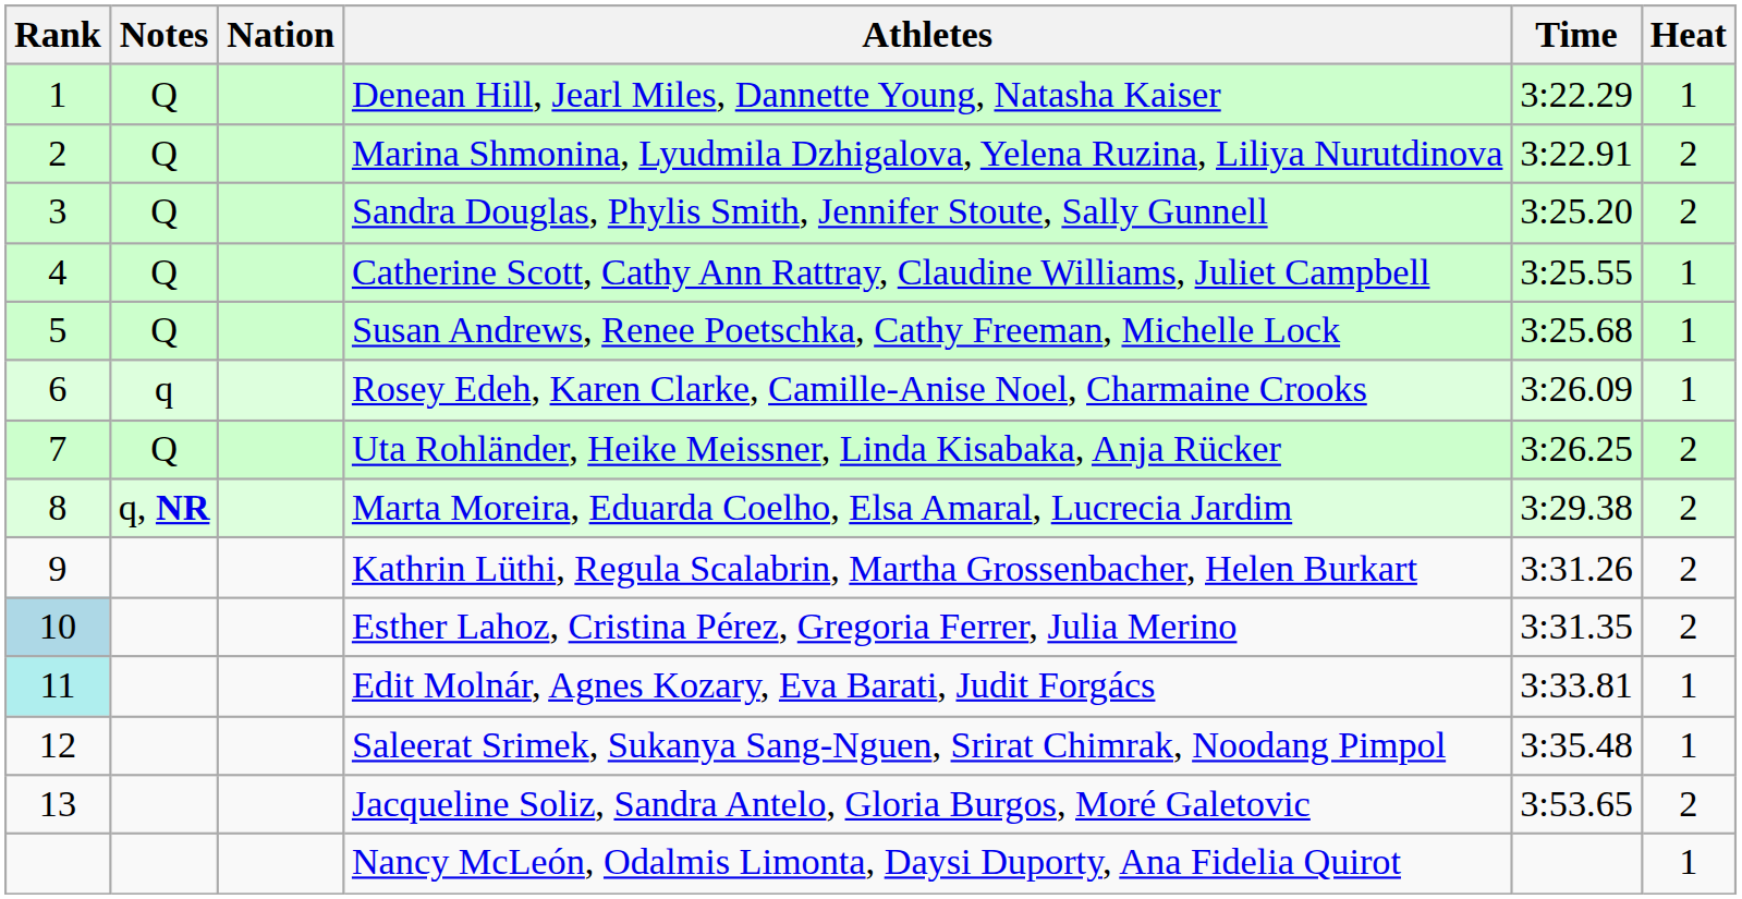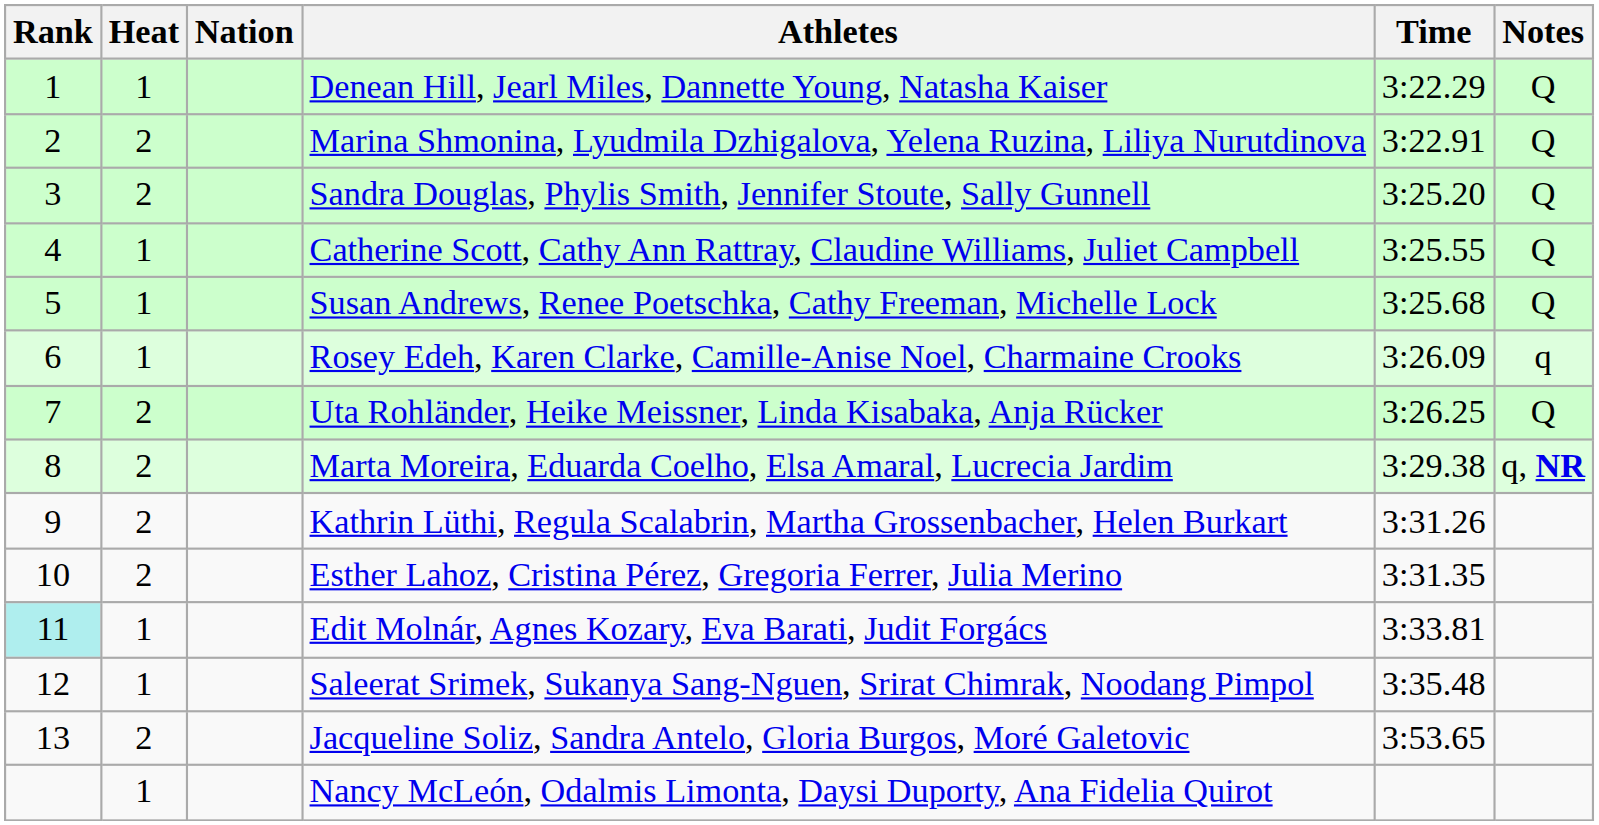columns swapped: Heat <-> Notes
Esther Lahoz, Cristina Pérez, Gregoria Ferrer, Julia Merino | Rank: lightblue background -> no background
